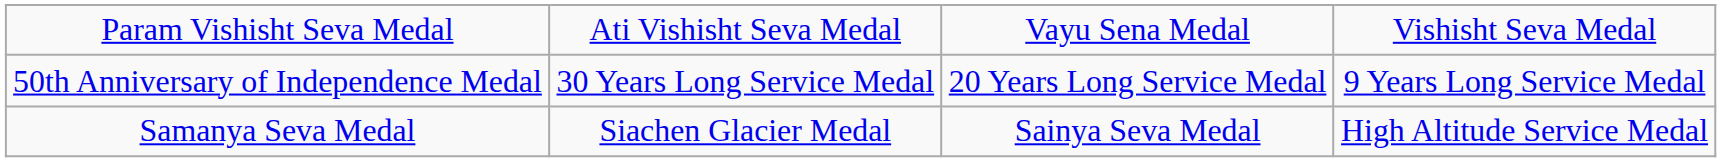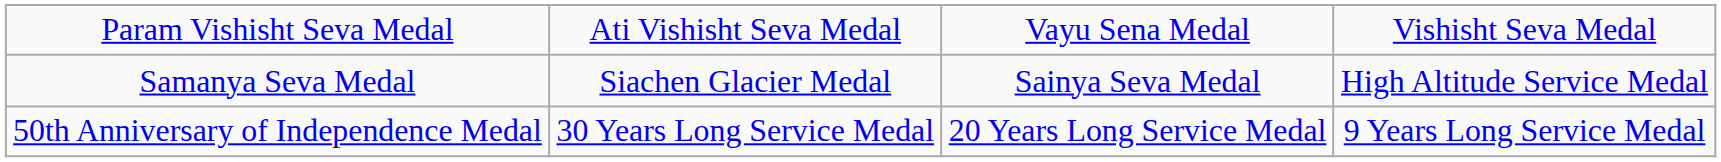rows swapped: Samanya Seva Medal <-> 50th Anniversary of Independence Medal
